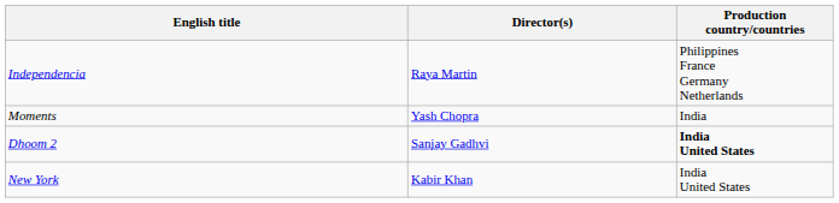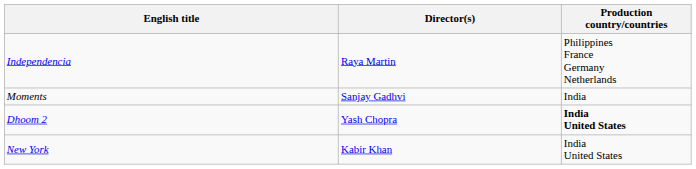Moments | Director(s): Yash Chopra -> Sanjay Gadhvi
Dhoom 2 | Director(s): Sanjay Gadhvi -> Yash Chopra
